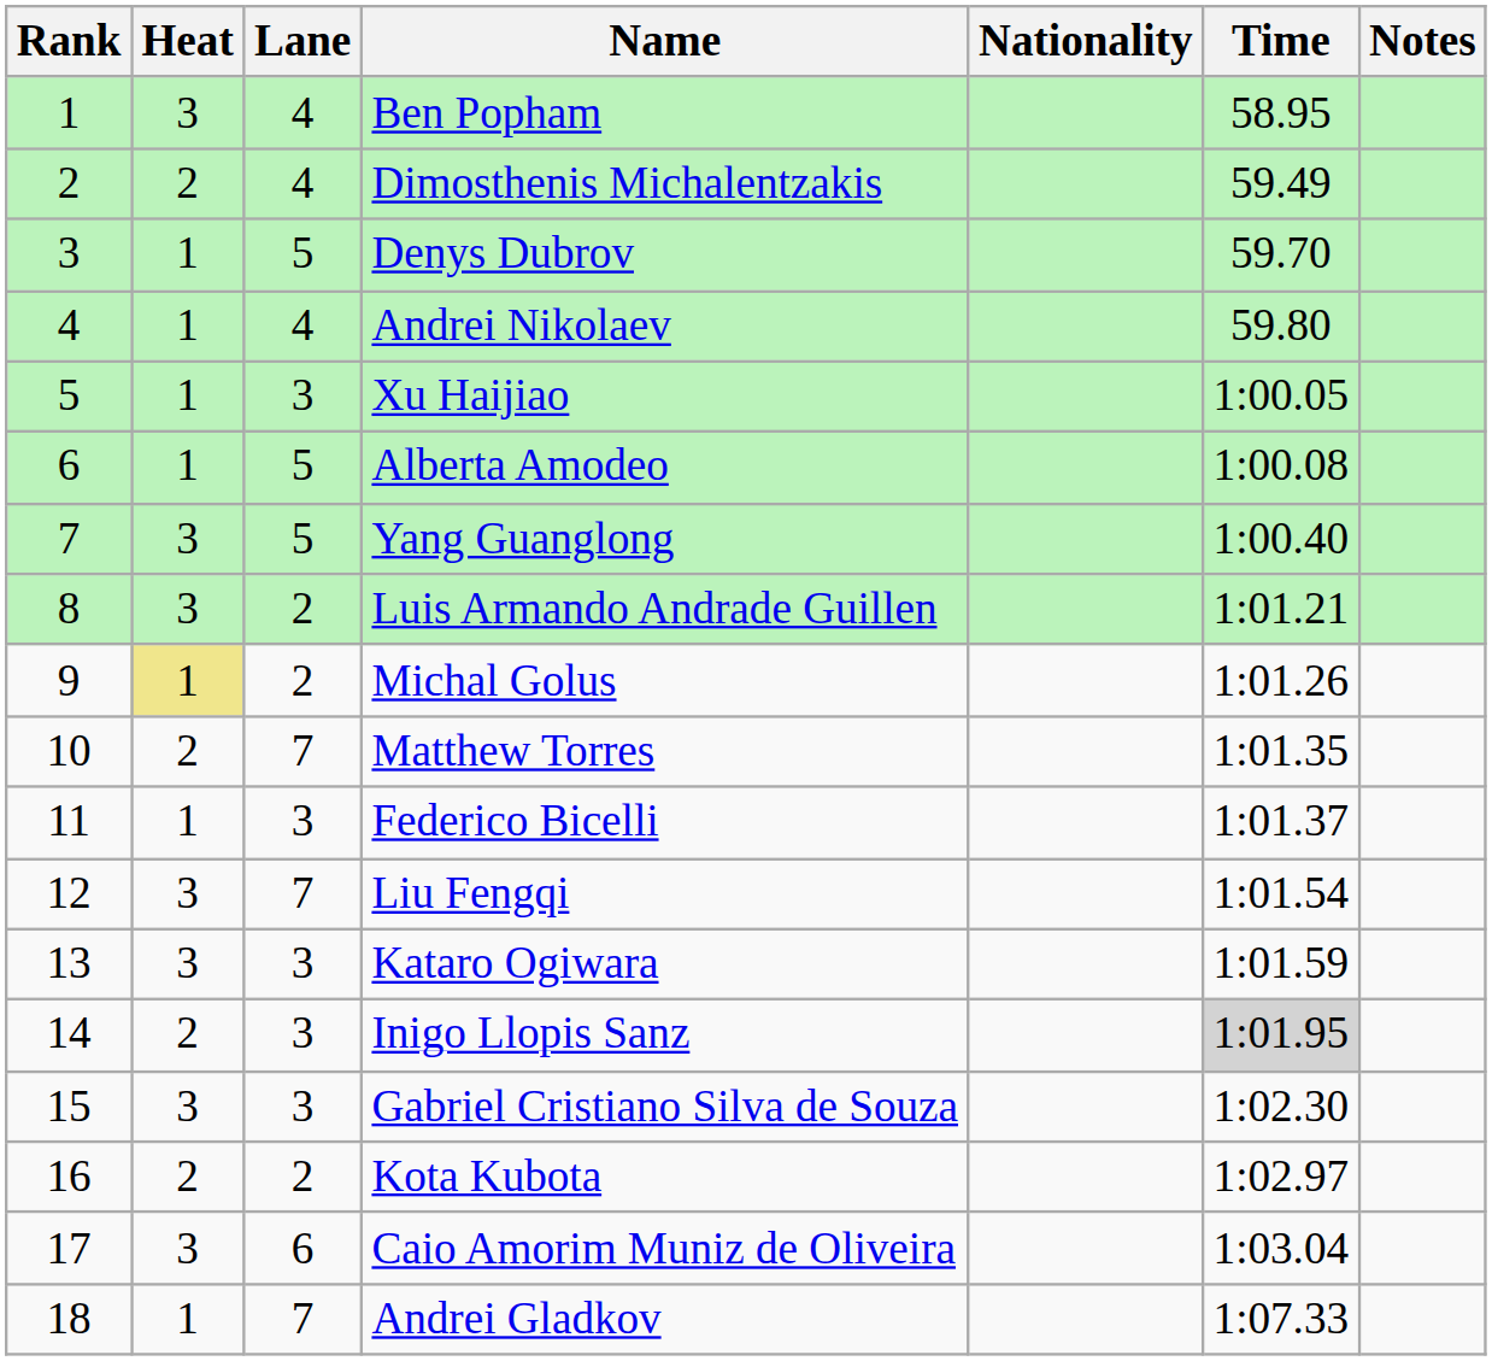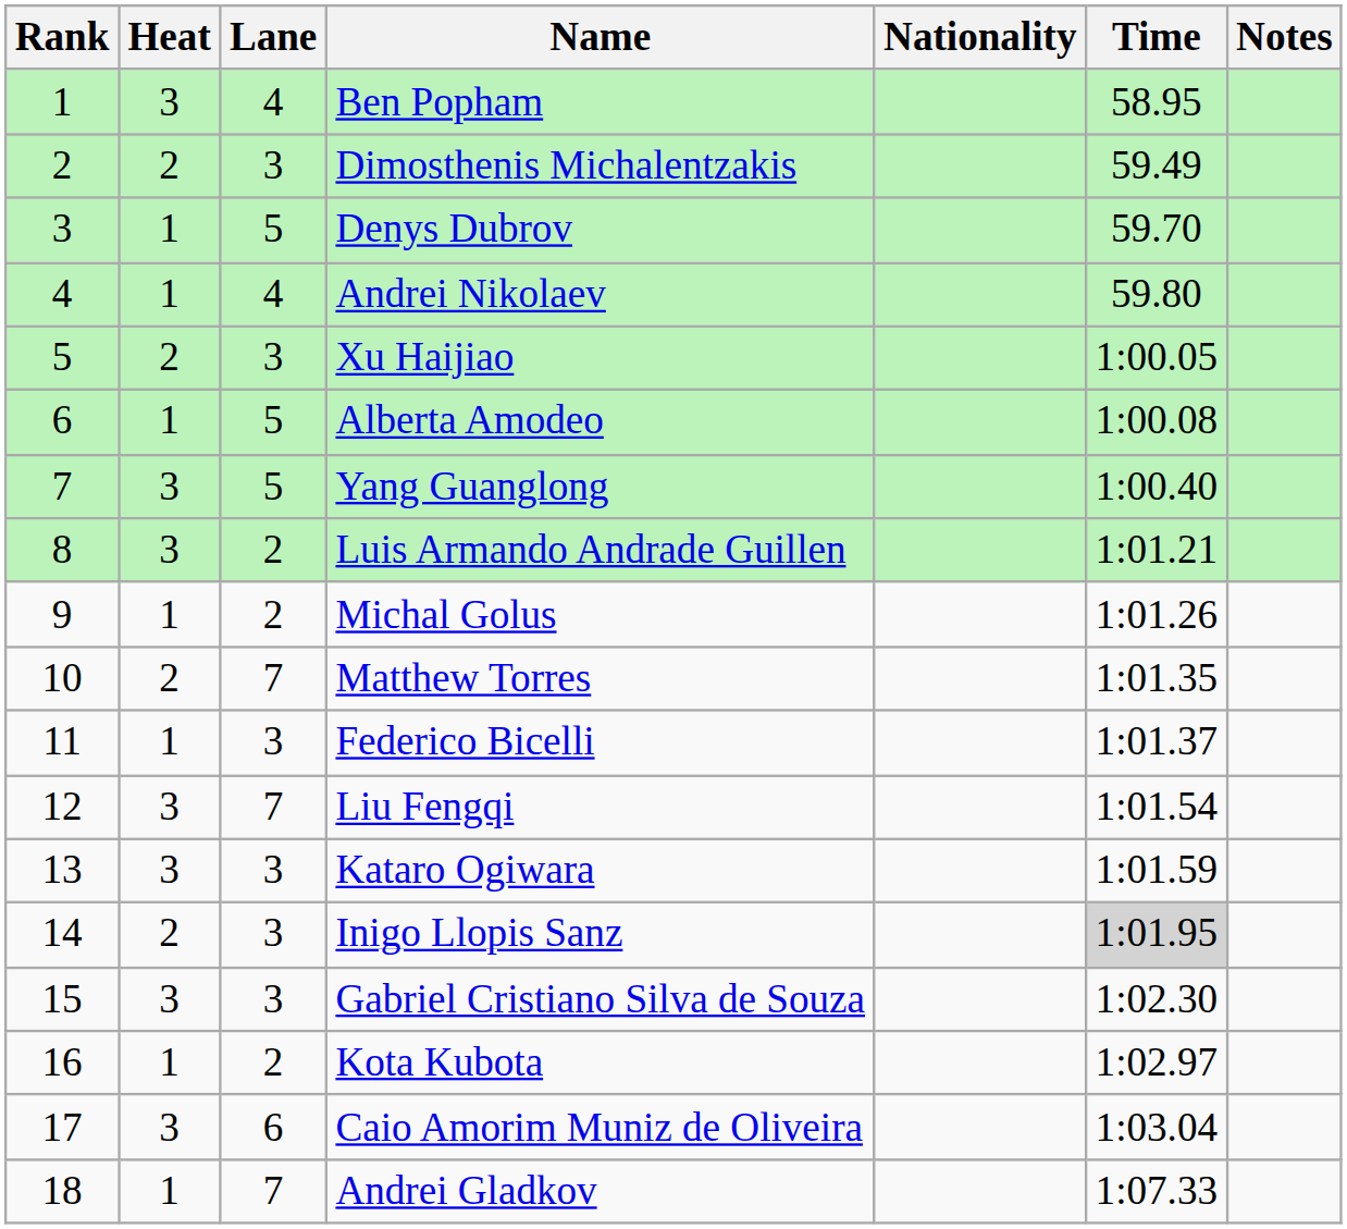Dimosthenis Michalentzakis | Lane: 4 -> 3
Xu Haijiao | Heat: 1 -> 2
Michal Golus | Heat: khaki background -> no background
Kota Kubota | Heat: 2 -> 1
